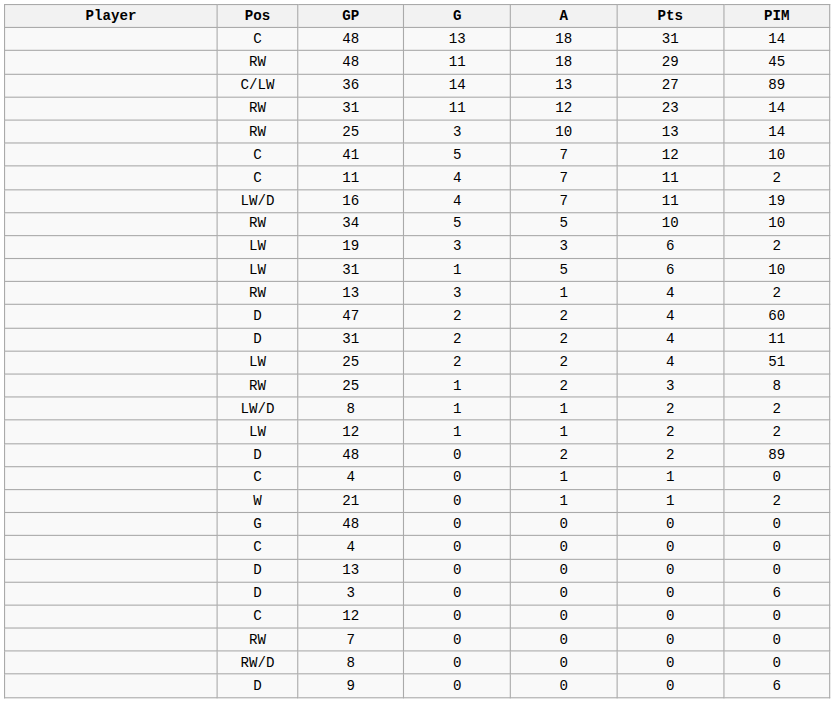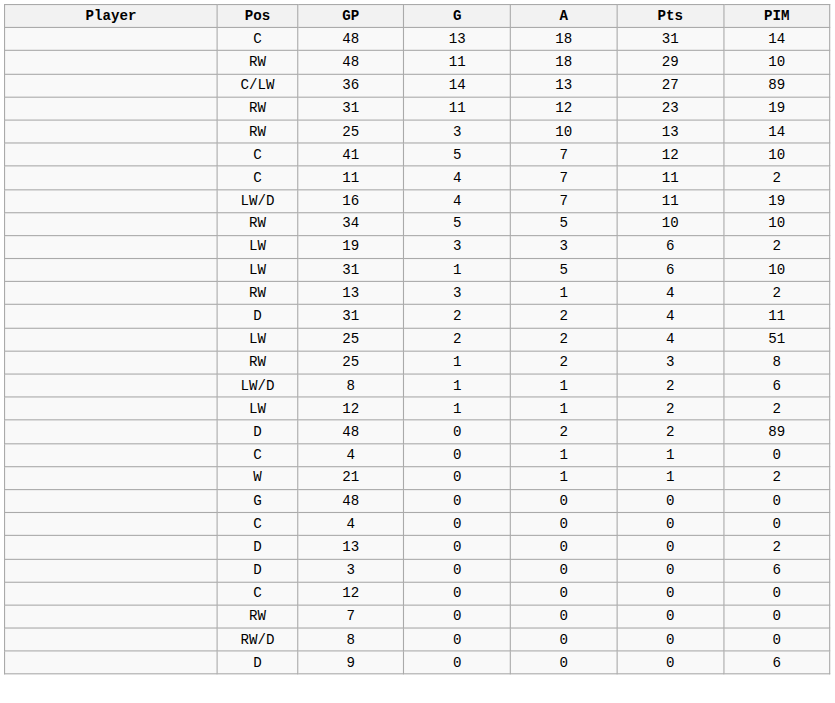RW / 48 | PIM: 45 -> 10
RW / 31 | PIM: 14 -> 19
- row: D | 47 | 2 | 2 | 4 | 60
LW/D / 8 | PIM: 2 -> 6
D / 13 | PIM: 0 -> 2
